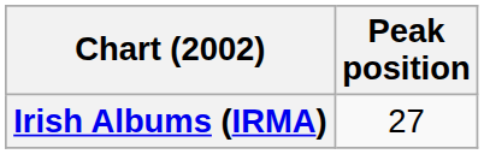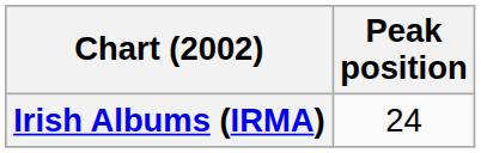Irish Albums (IRMA) | Peak position: 27 -> 24
